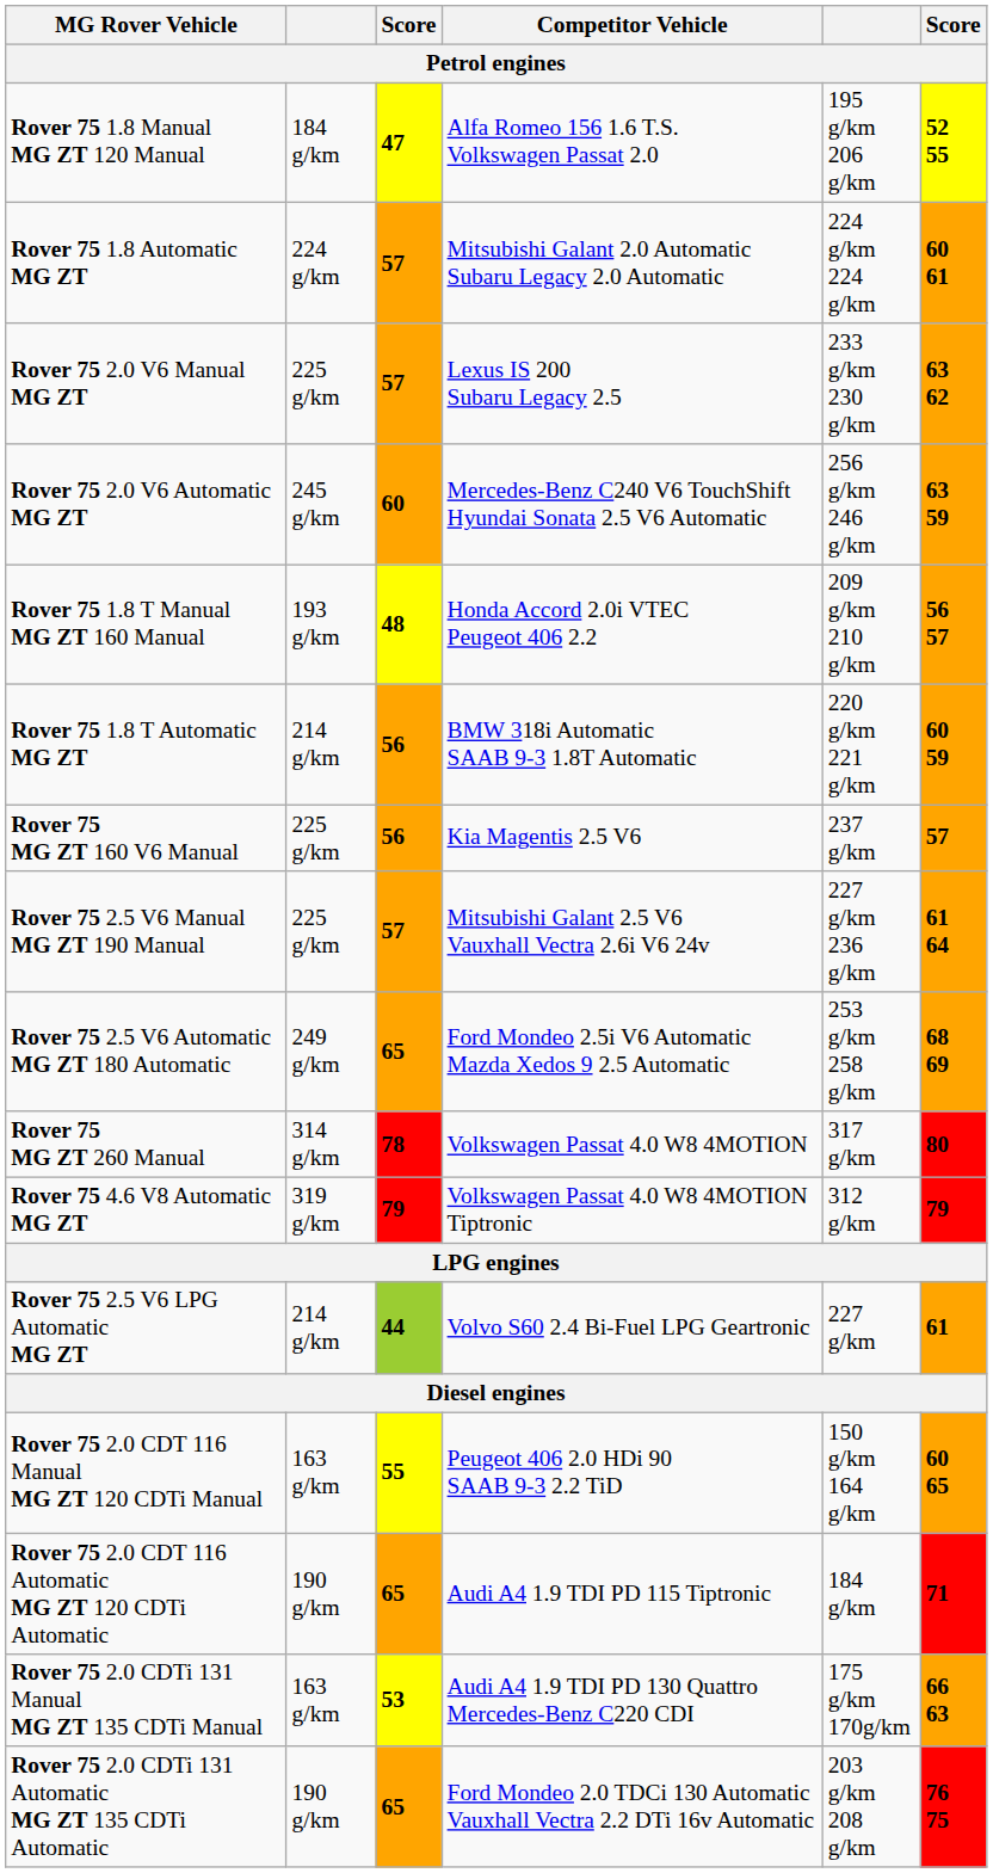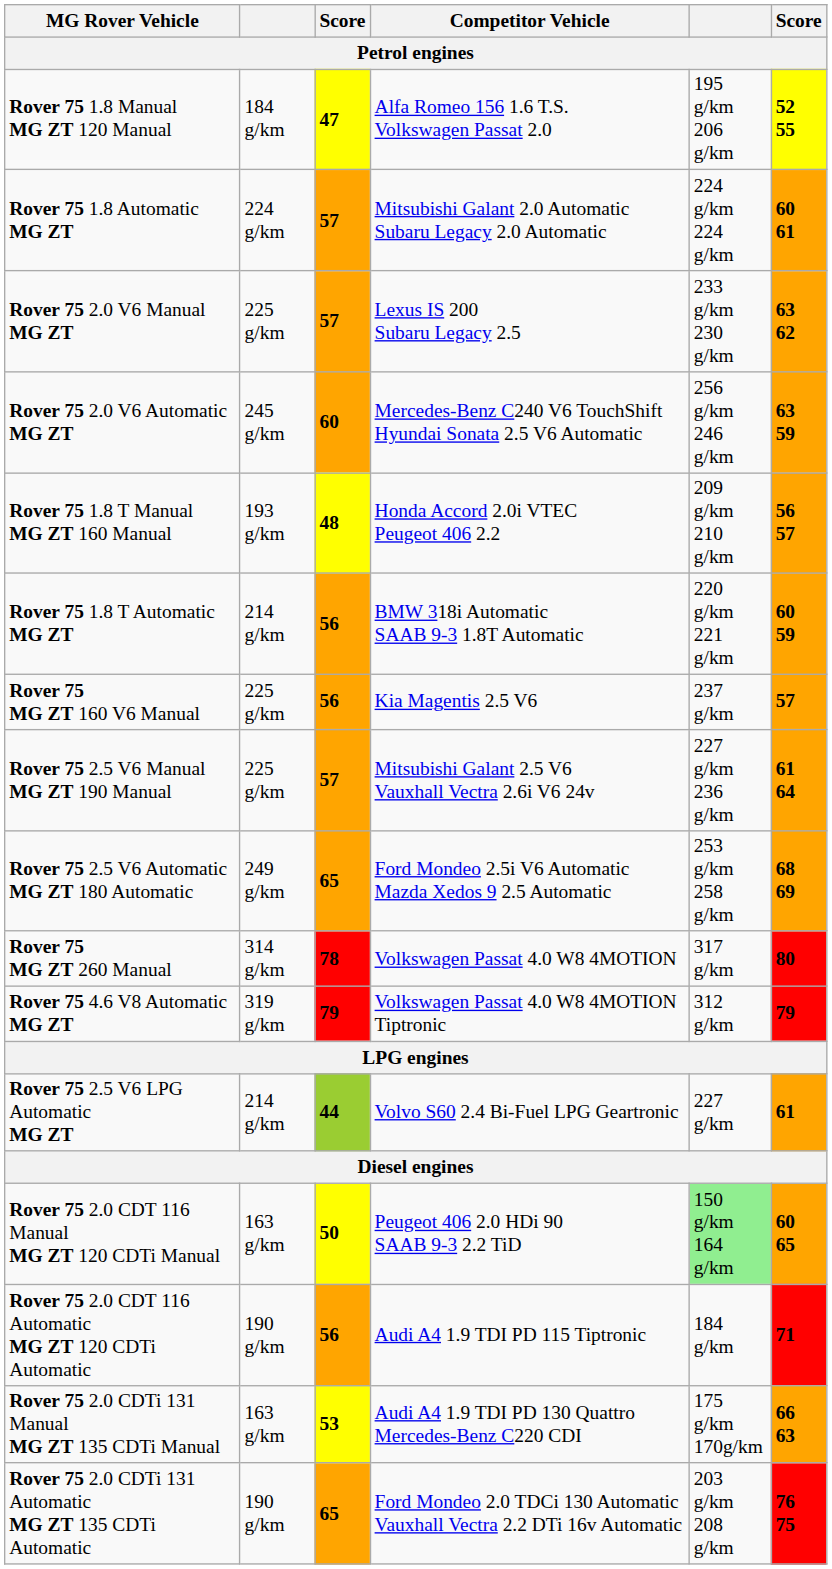Rover 75 2.0 CDT 116 Manual MG ZT 120 CDTi Manual | column 3: 55 -> 50
Rover 75 2.0 CDT 116 Manual MG ZT 120 CDTi Manual | column 5: no background -> lightgreen background
Rover 75 2.0 CDT 116 Automatic MG ZT 120 CDTi Automatic | column 3: 65 -> 56
